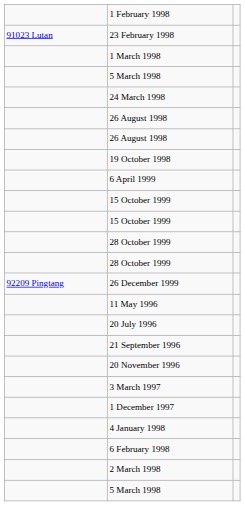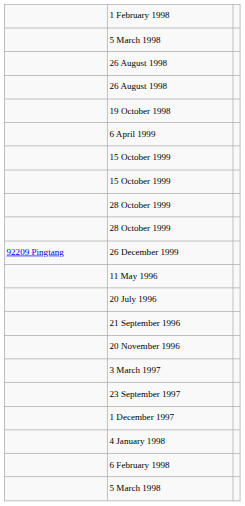- row: 91023 Lutan | 23 February 1998
- row: 1 March 1998
- row: 24 March 1998
+ row: 23 September 1997
- row: 2 March 1998
